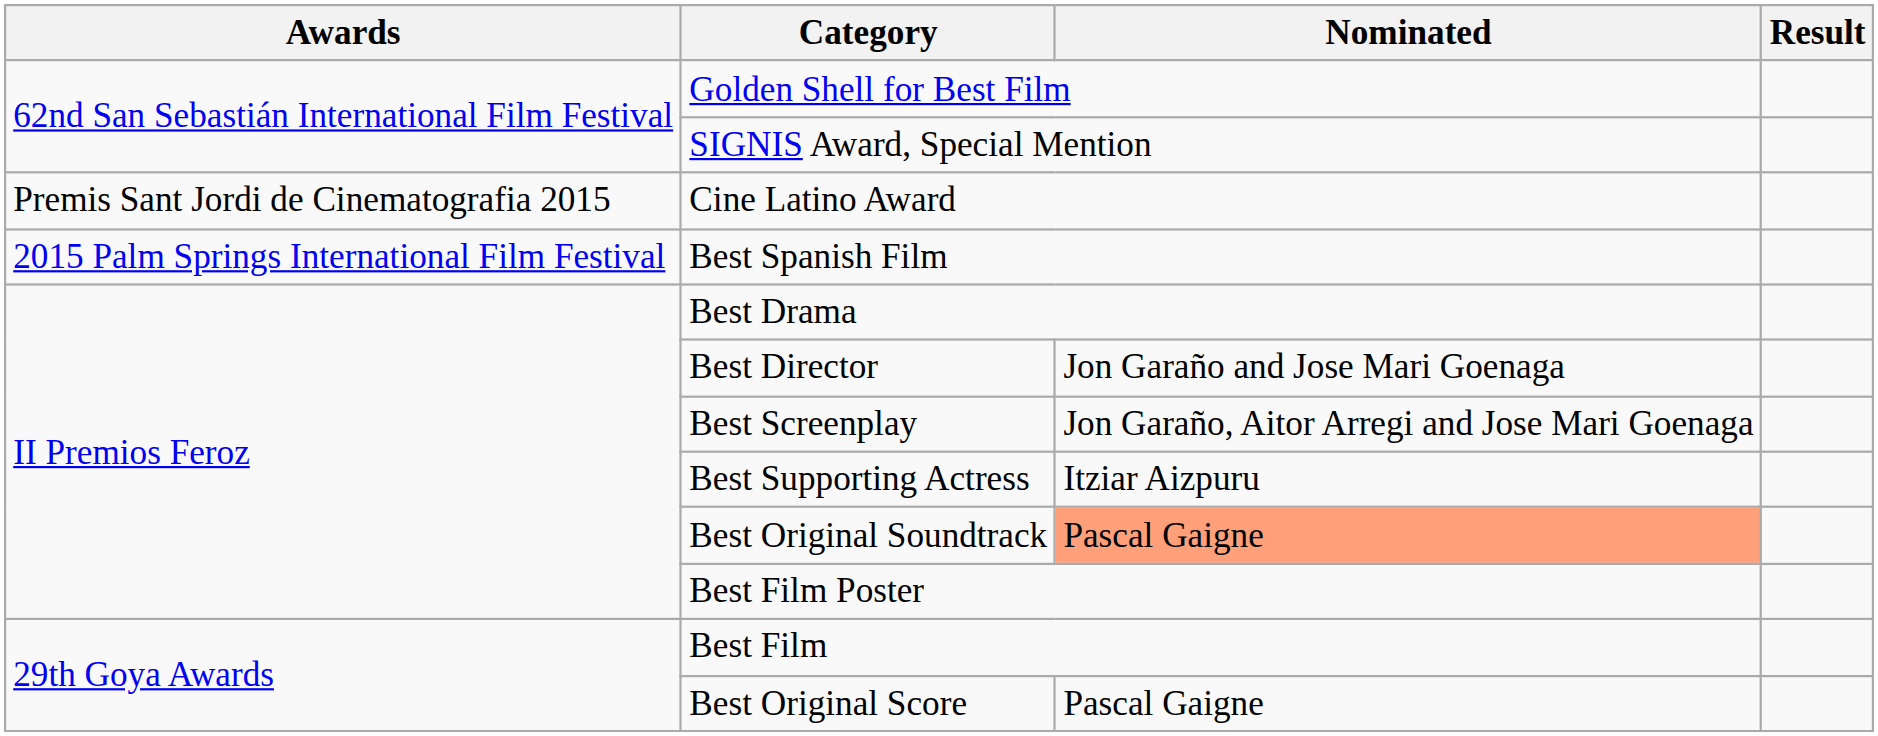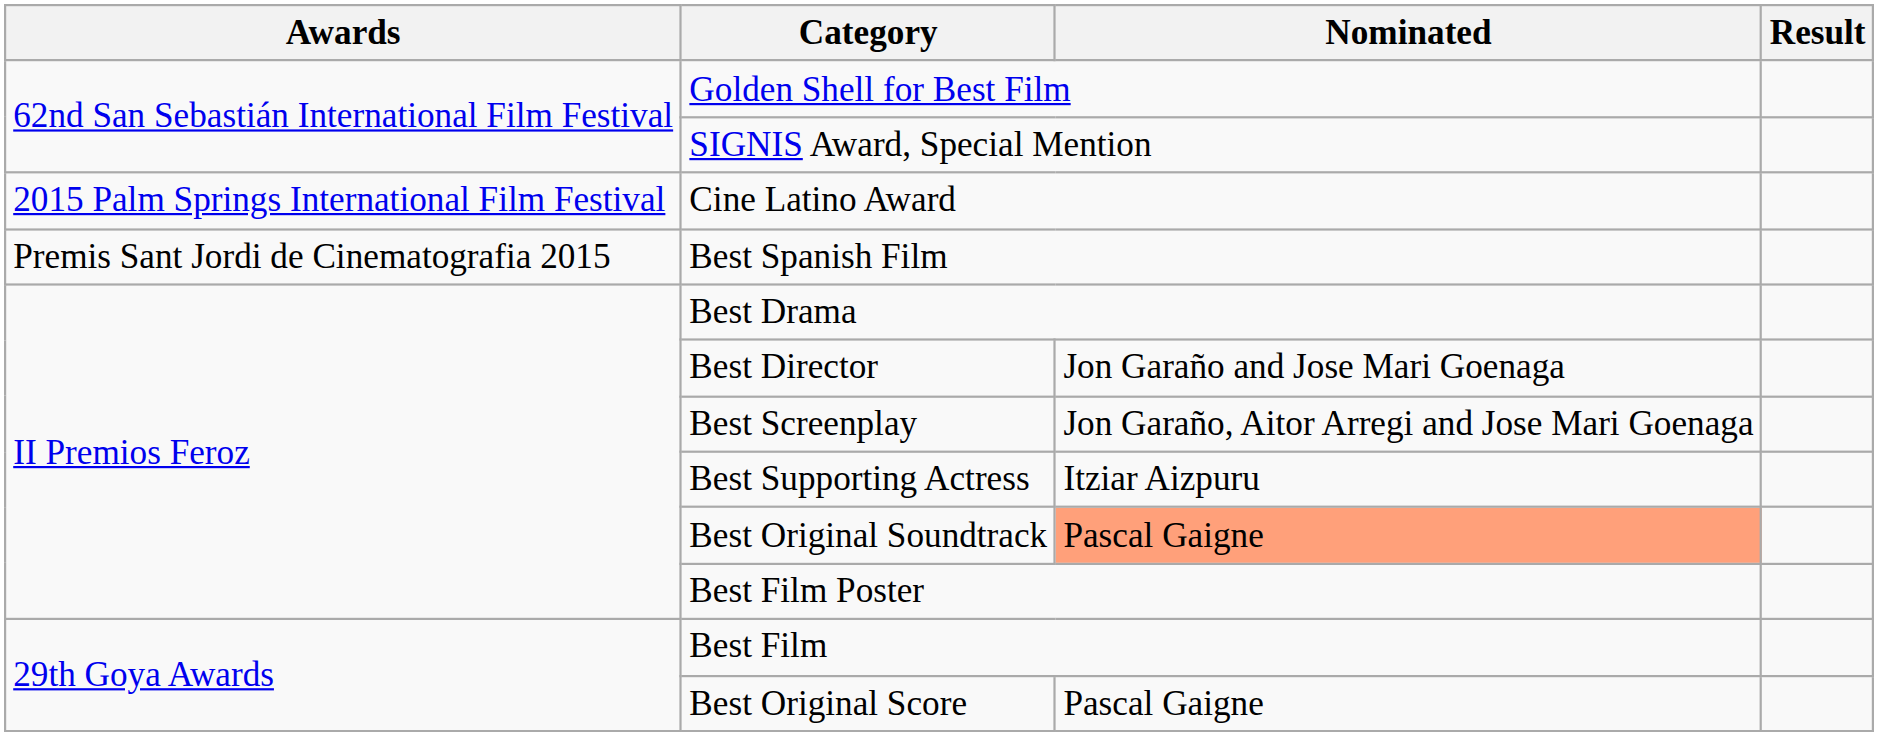Cine Latino Award | Awards: Premis Sant Jordi de Cinematografia 2015 -> 2015 Palm Springs International Film Festival
Best Spanish Film | Awards: 2015 Palm Springs International Film Festival -> Premis Sant Jordi de Cinematografia 2015
